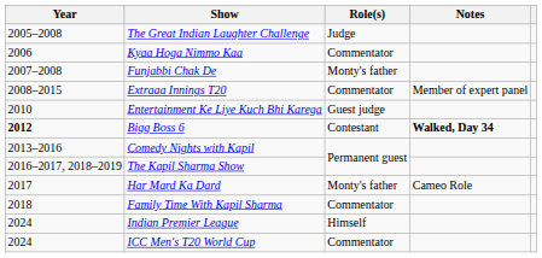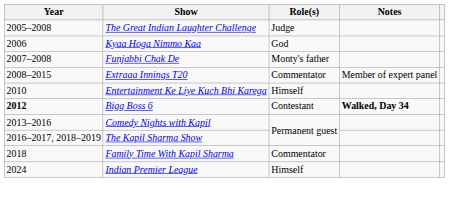Kyaa Hoga Nimmo Kaa | Role(s): Commentator -> God
Entertainment Ke Liye Kuch Bhi Karega | Role(s): Guest judge -> Himself
- row: 2017 | Har Mard Ka Dard | Monty's father | Cameo Role
- row: 2024 | ICC Men's T20 World Cup | Commentator
